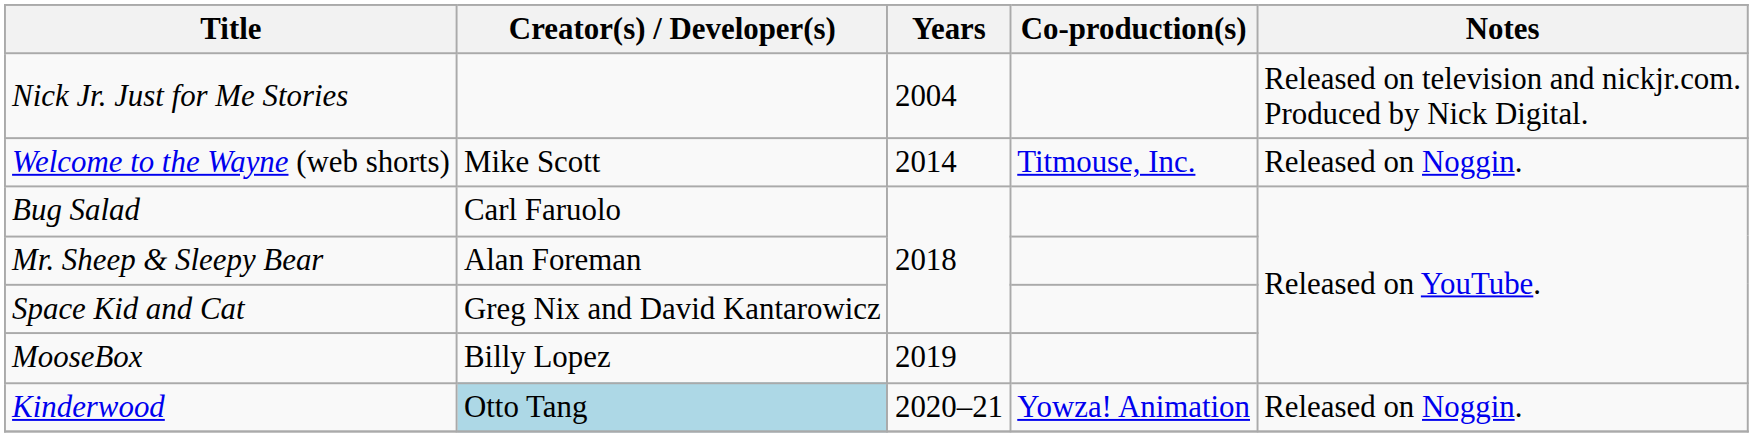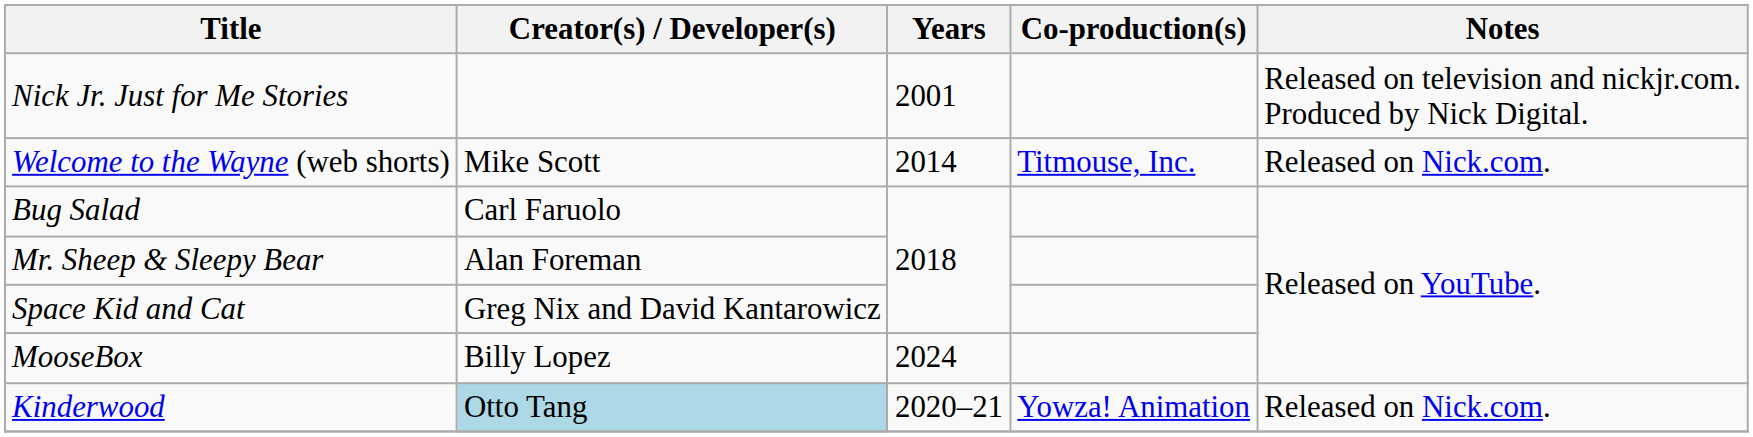Nick Jr. Just for Me Stories | Years: 2004 -> 2001
Welcome to the Wayne (web shorts) | Notes: Released on Noggin. -> Released on Nick.com.
MooseBox | Years: 2019 -> 2024
Kinderwood | Notes: Released on Noggin. -> Released on Nick.com.
